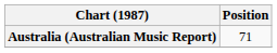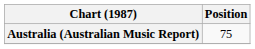Australia (Australian Music Report) | Position: 71 -> 75
